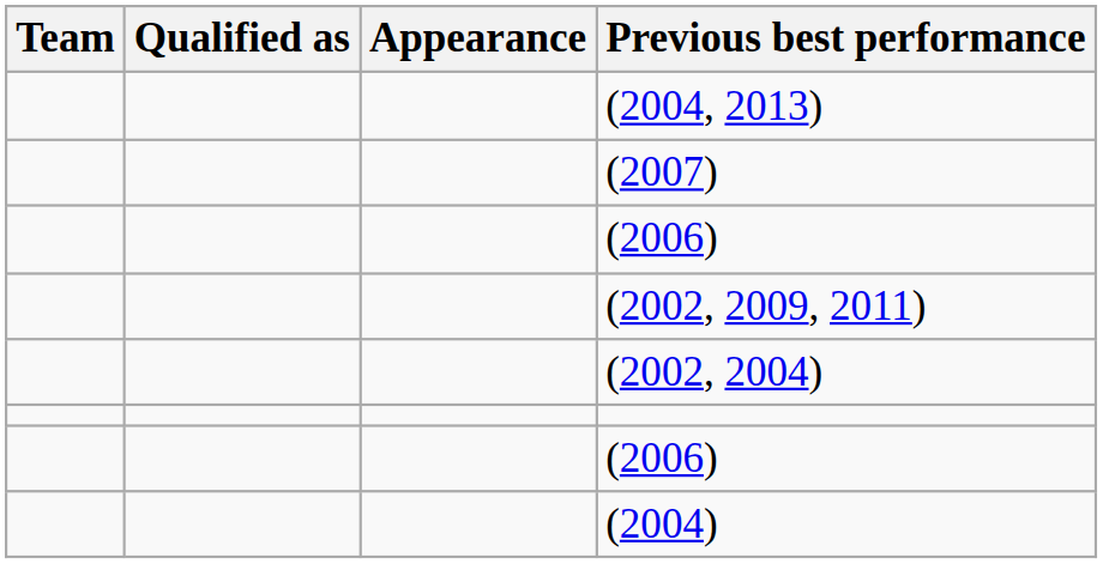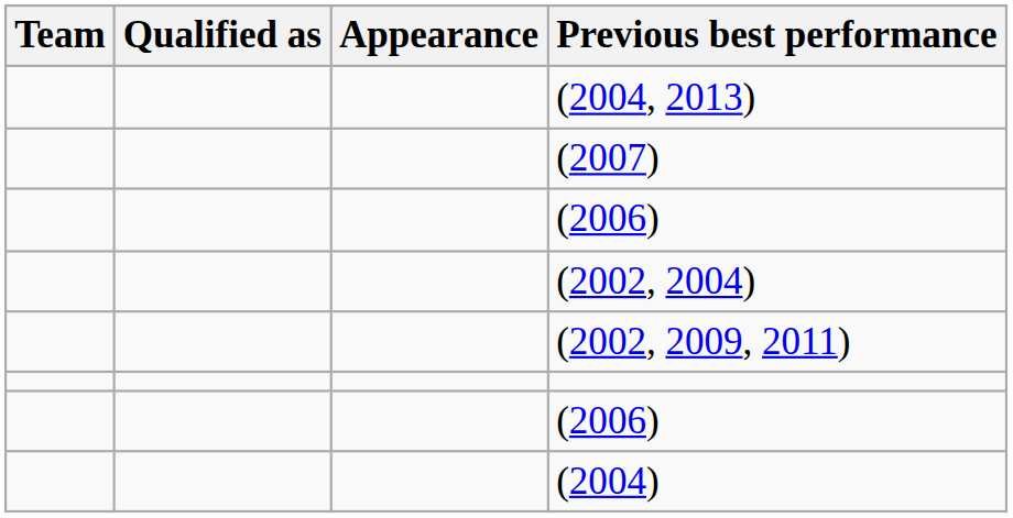rows swapped: (2002, 2009, 2011) <-> (2002, 2004)
